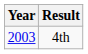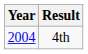4th | Year: 2003 -> 2004
